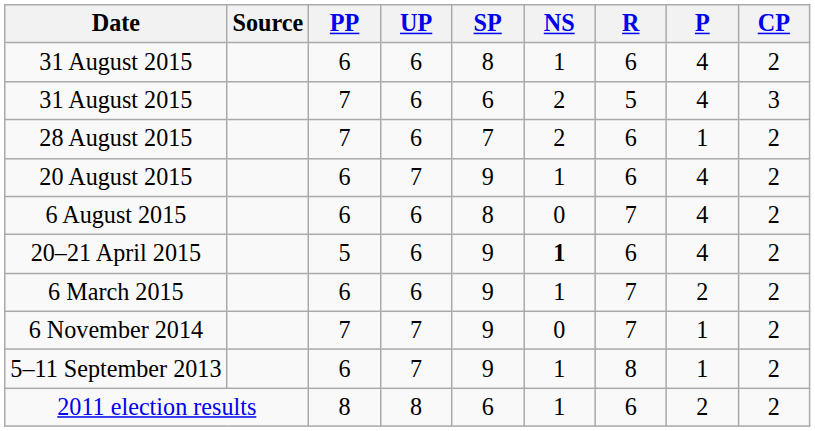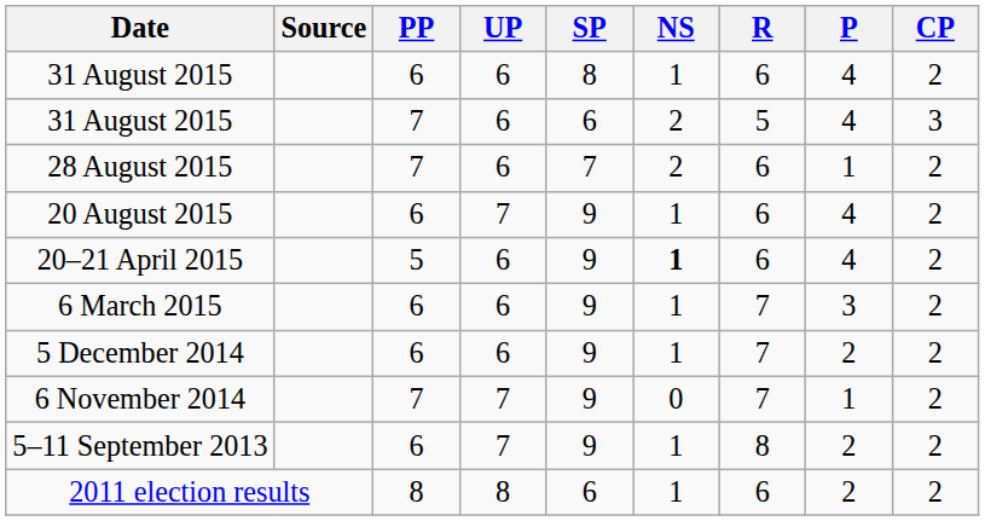- row: 6 August 2015 | 6 | 6 | 8 | 0 | 7 | 4 | 2
6 March 2015 | P: 2 -> 3
+ row: 5 December 2014 | 6 | 6 | 9 | 1 | 7 | 2 | 2
5–11 September 2013 | P: 1 -> 2
